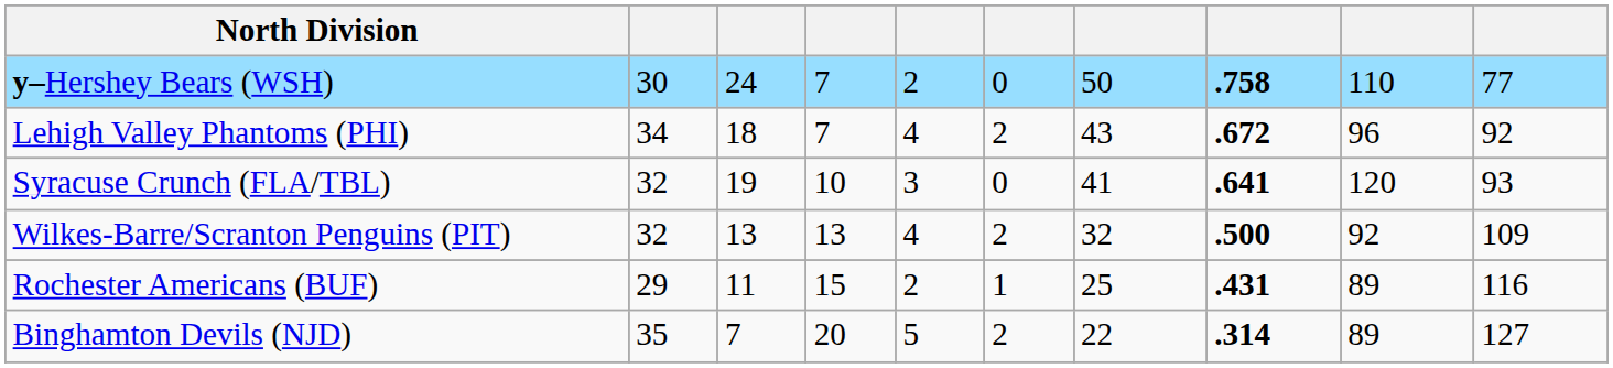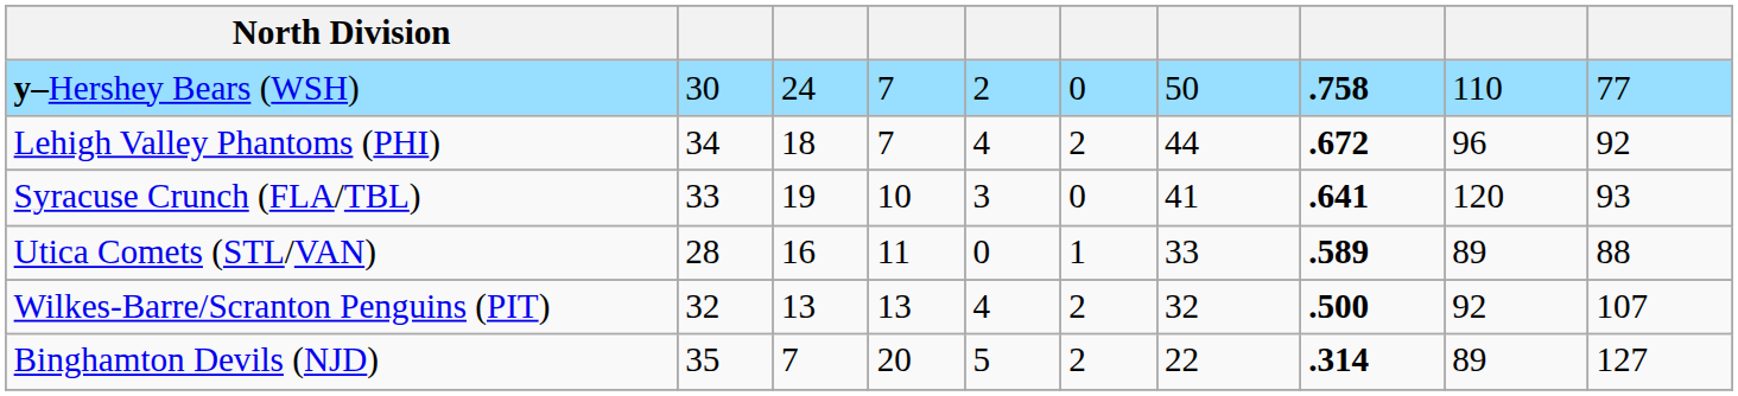Lehigh Valley Phantoms (PHI) | column 7: 43 -> 44
Syracuse Crunch (FLA/TBL) | column 2: 32 -> 33
+ row: Utica Comets (STL/VAN) | 28 | 16 | 11 | 0 | 1 | 33 | .589 | 89 | 88
Wilkes-Barre/Scranton Penguins (PIT) | column 10: 109 -> 107
- row: Rochester Americans (BUF) | 29 | 11 | 15 | 2 | 1 | 25 | .431 | 89 | 116
